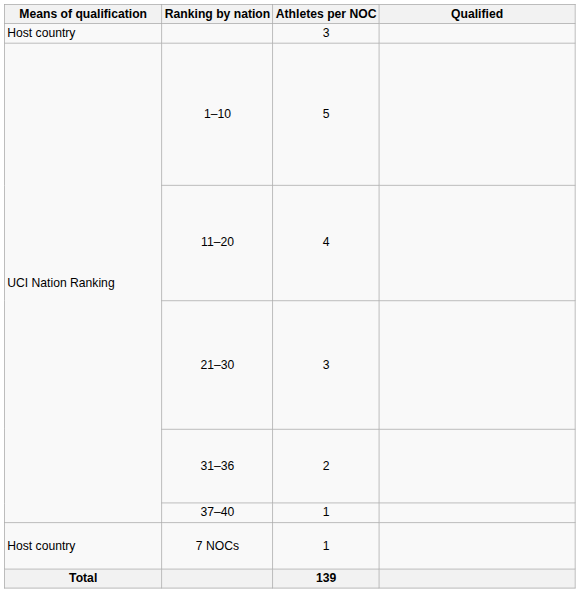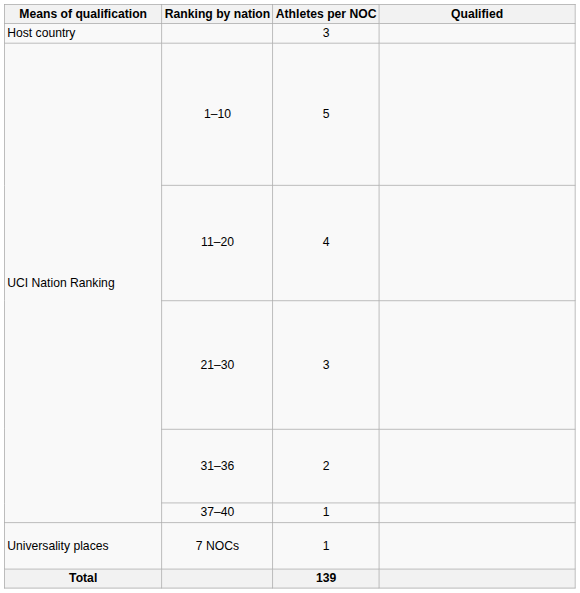7 NOCs | Means of qualification: Host country -> Universality places
